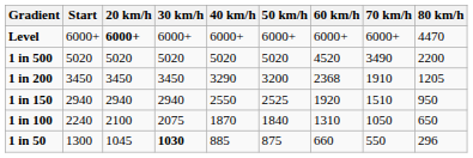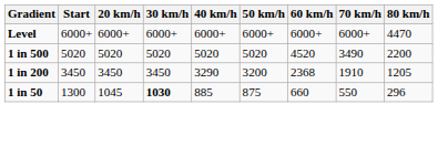Level | 20 km/h: bold -> normal
- row: 1 in 150 | 2940 | 2940 | 2940 | 2550 | 2525 | 1920 | 1510 | 950
- row: 1 in 100 | 2240 | 2100 | 2075 | 1870 | 1840 | 1310 | 1050 | 650
